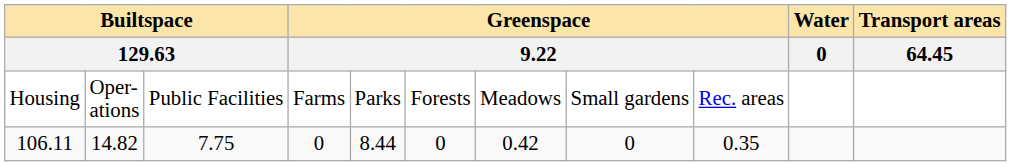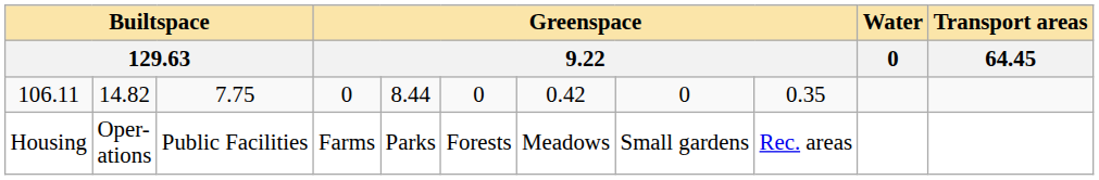rows swapped: Housing <-> 106.11
